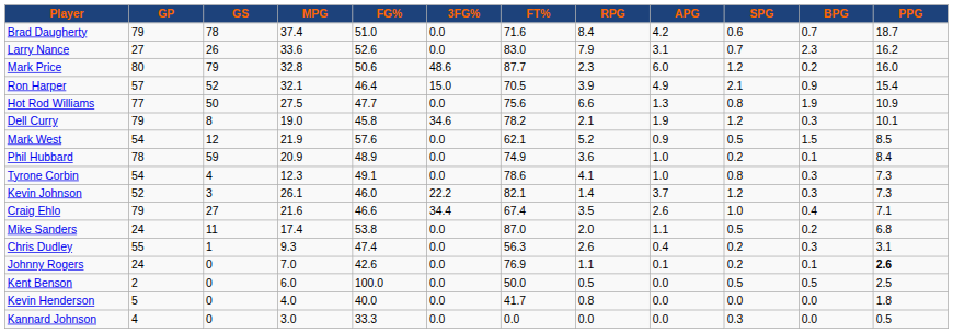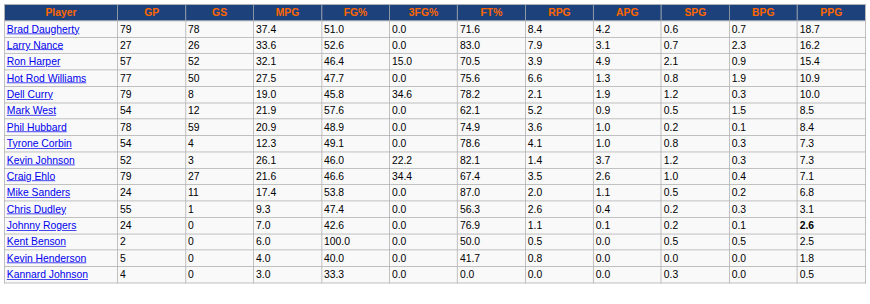- row: Mark Price | 80 | 79 | 32.8 | 50.6 | 48.6 | 87.7 | 2.3 | 6.0 | 1.2 | 0.2 | 16.0
Dell Curry | PPG: 10.1 -> 10.0
